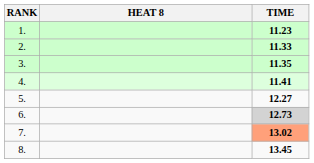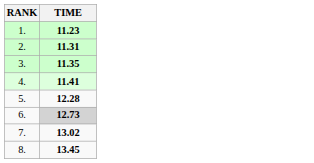- column: HEAT 8
2. | TIME: 11.33 -> 11.31
5. | TIME: 12.27 -> 12.28
7. | TIME: lightsalmon background -> no background
